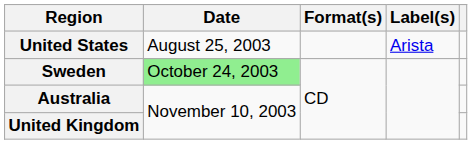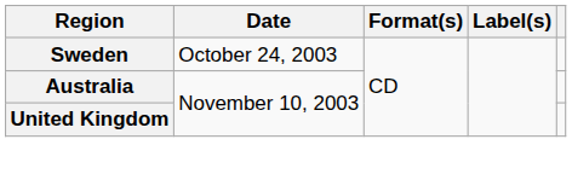- row: United States | August 25, 2003 | Arista
Sweden | Date: lightgreen background -> no background
